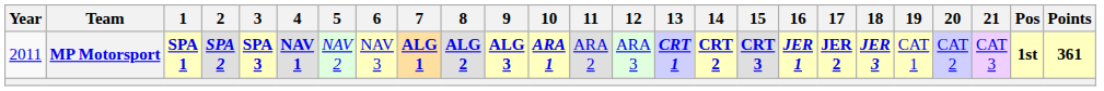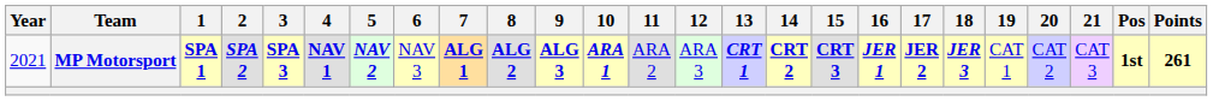MP Motorsport | Year: 2011 -> 2021
MP Motorsport | 5: normal -> bold
MP Motorsport | Points: 361 -> 261
